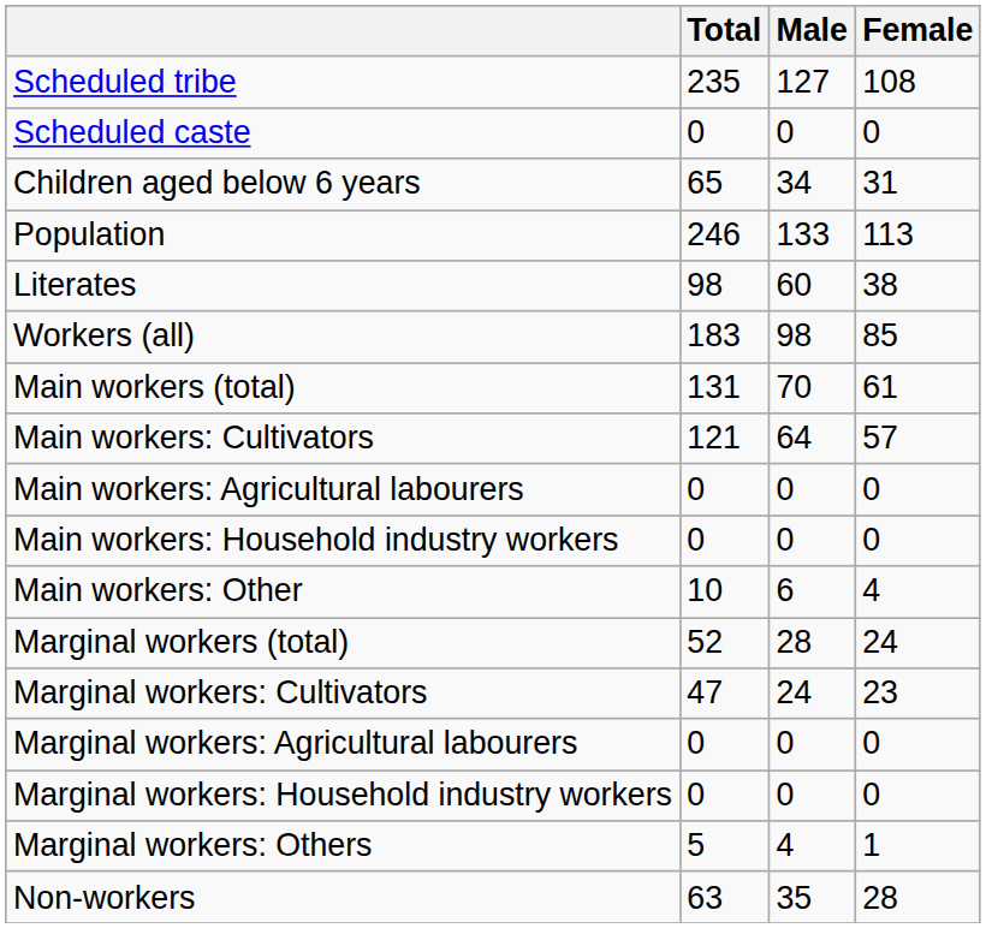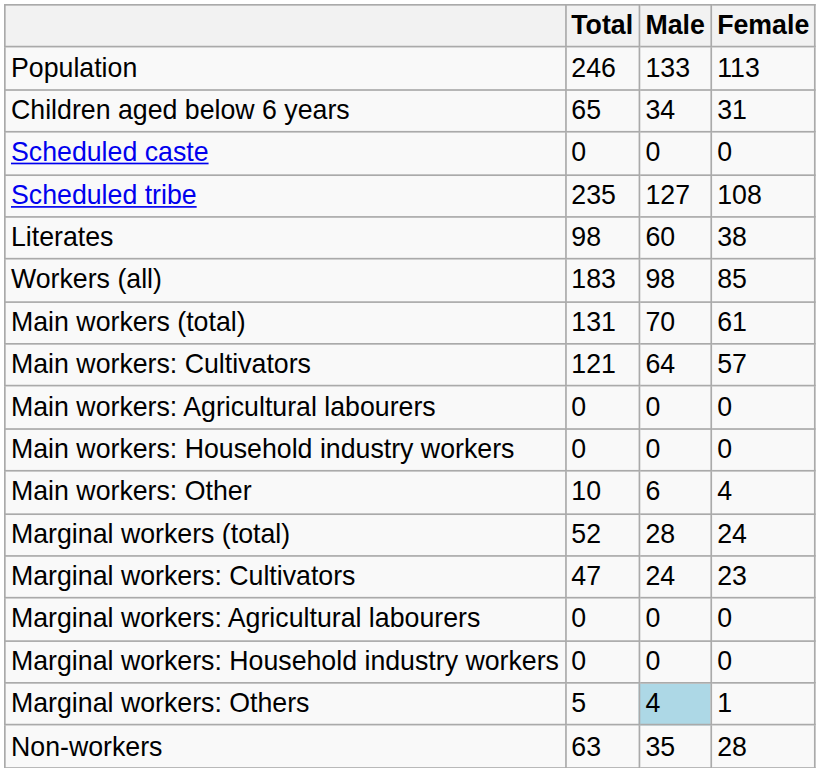rows swapped: Population <-> Scheduled tribe
rows swapped: Children aged below 6 years <-> Scheduled caste
Marginal workers: Others | Male: no background -> lightblue background
